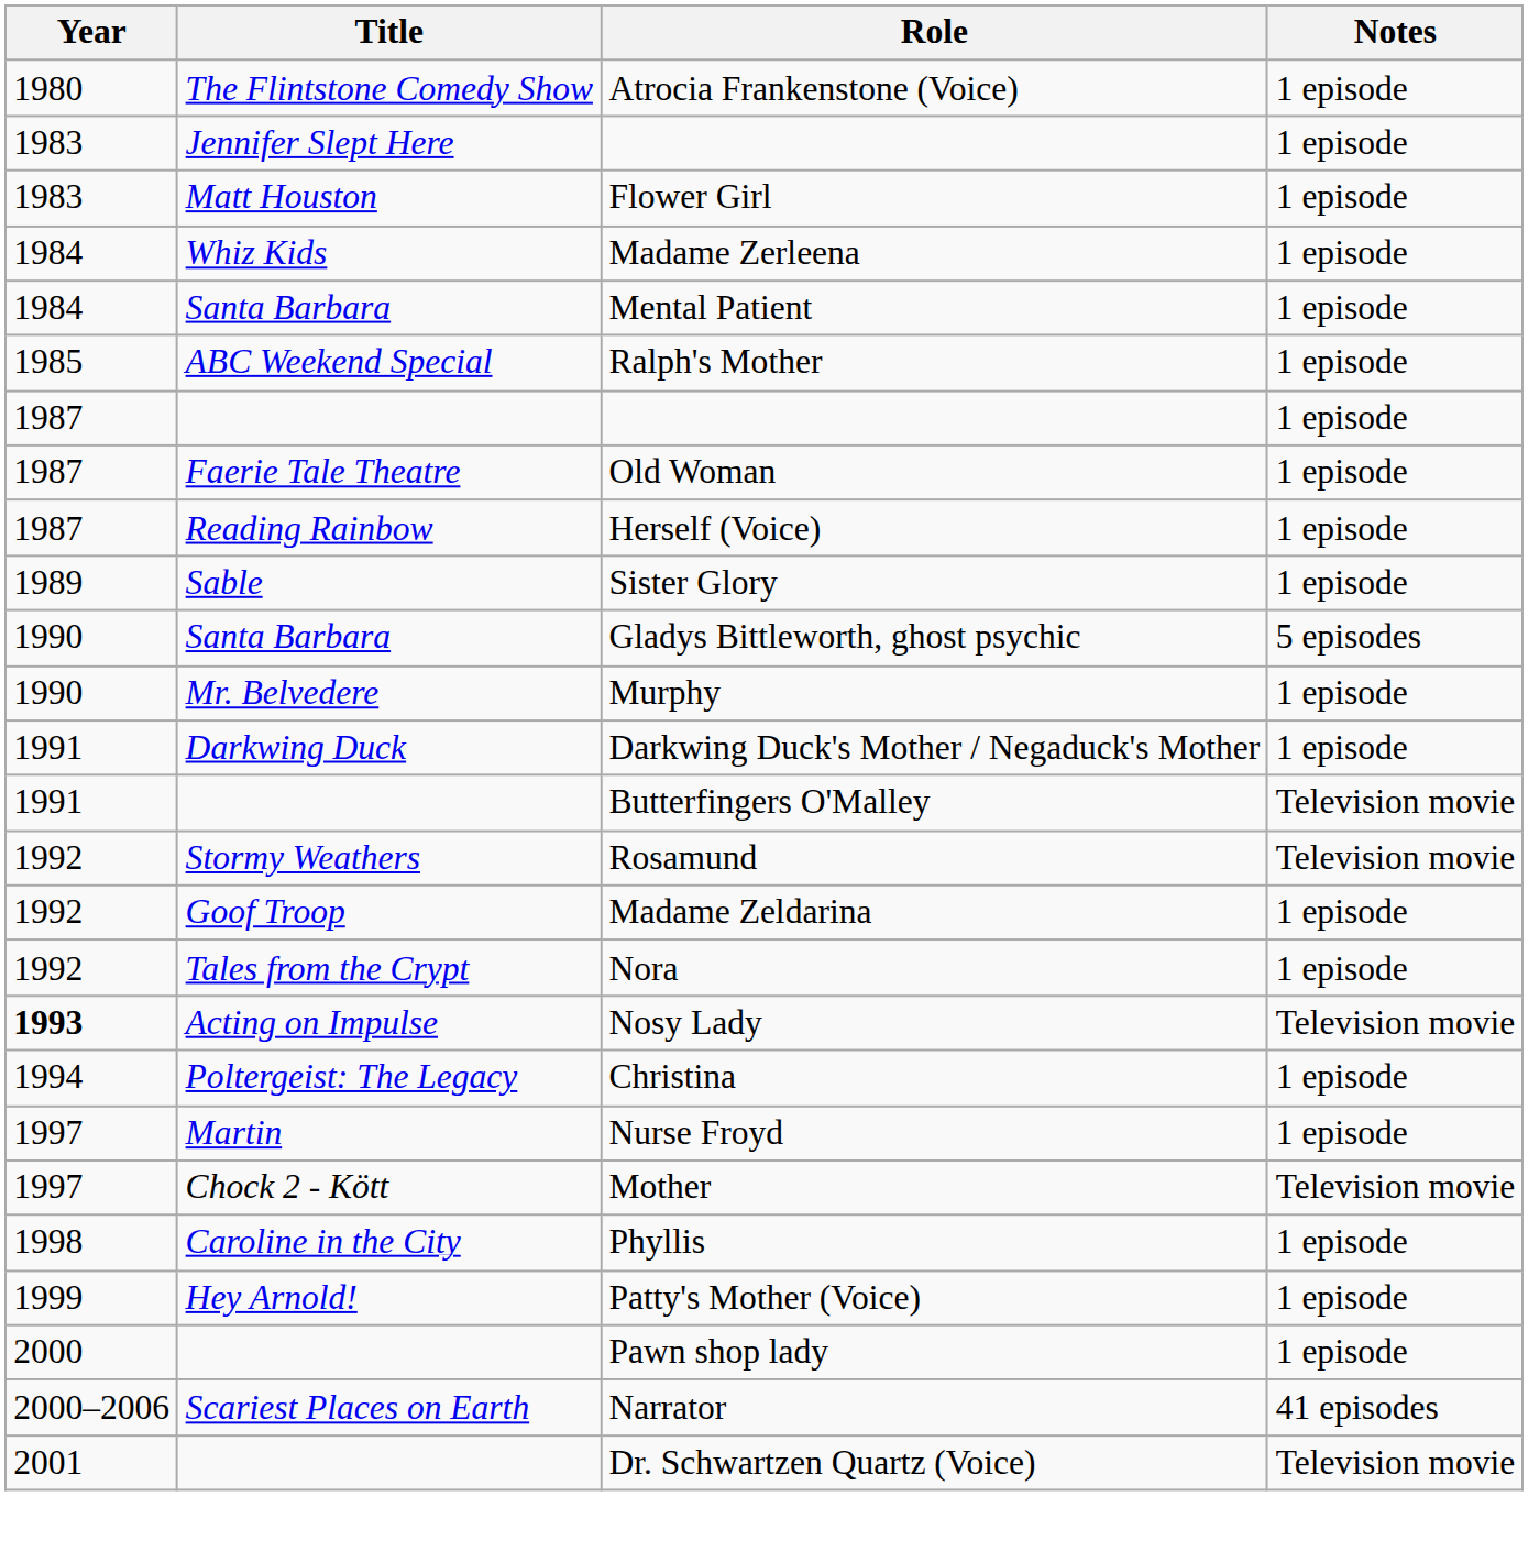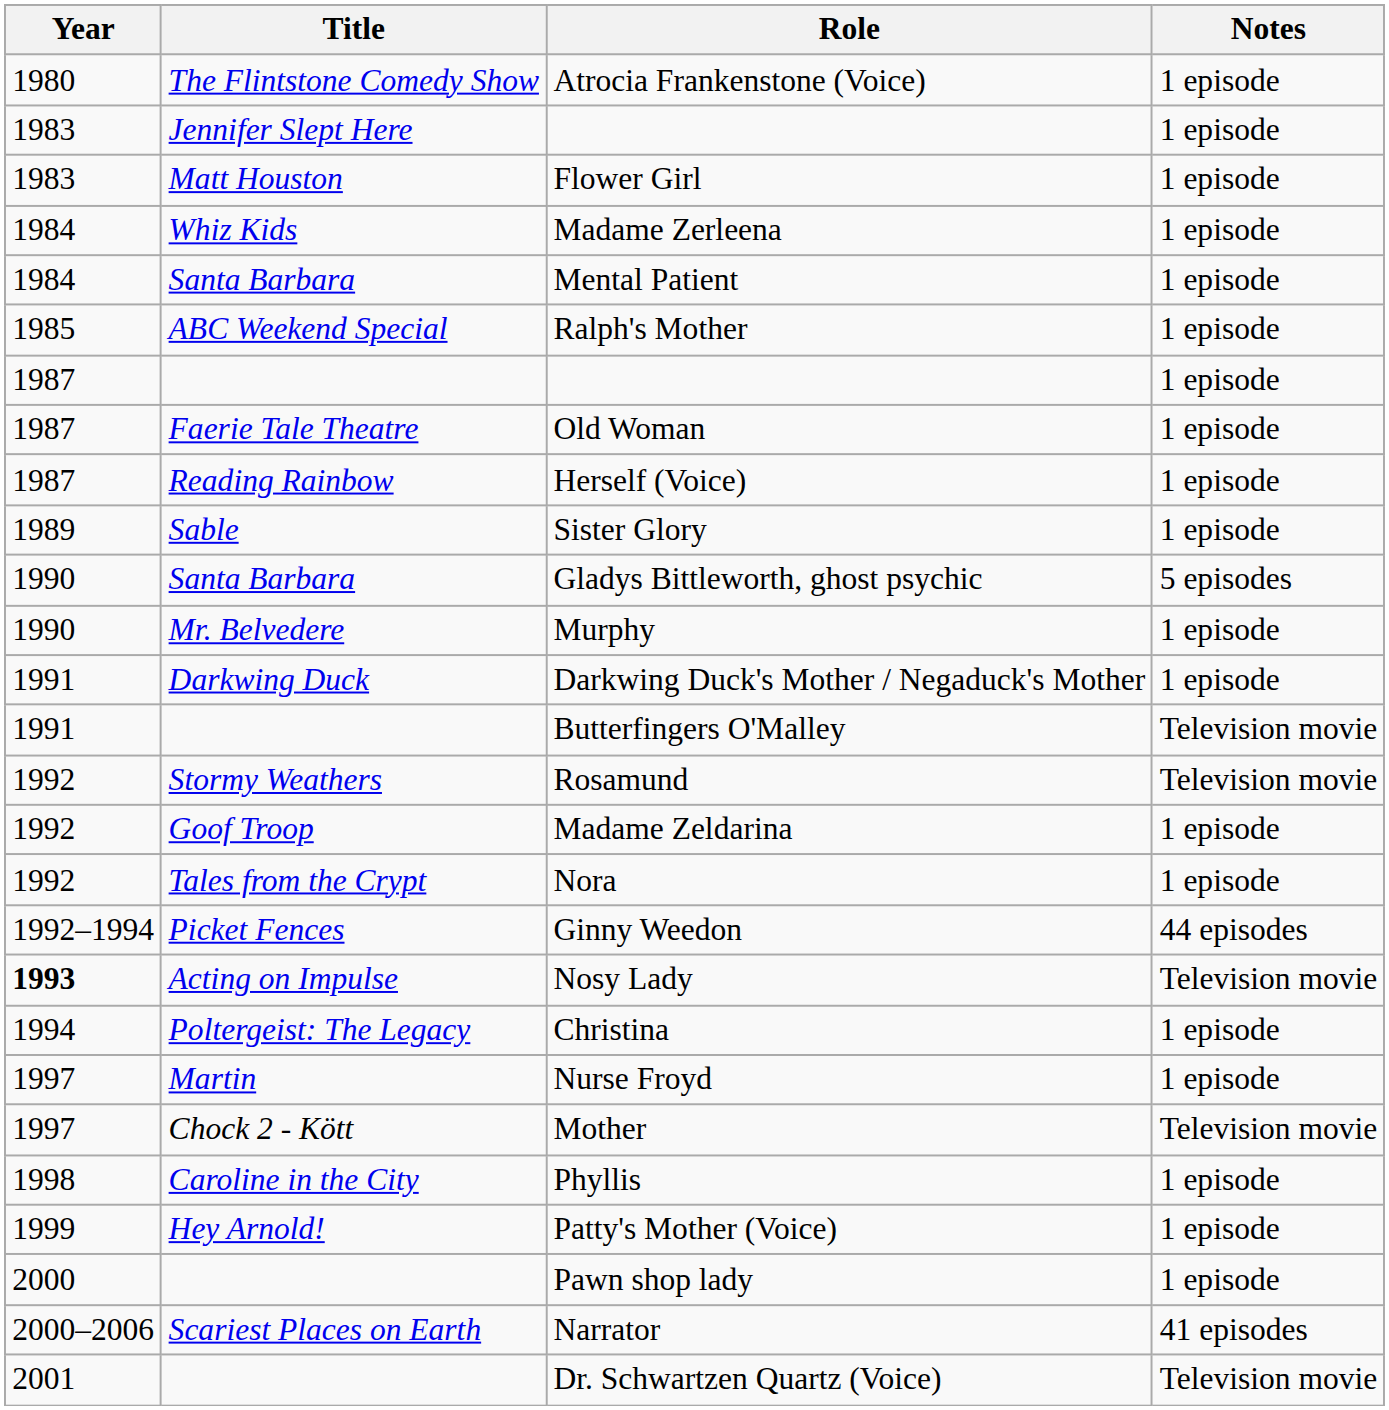+ row: 1992–1994 | Picket Fences | Ginny Weedon | 44 episodes
